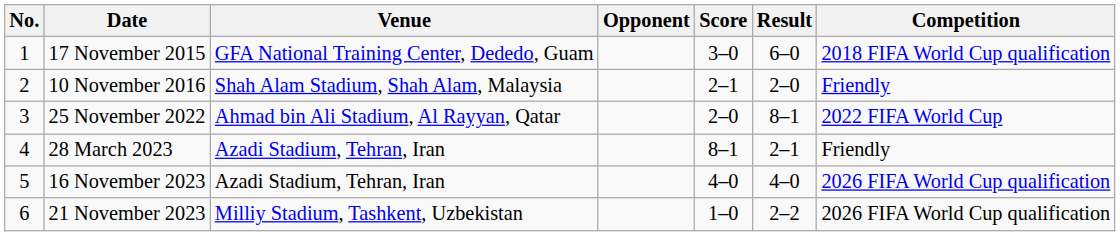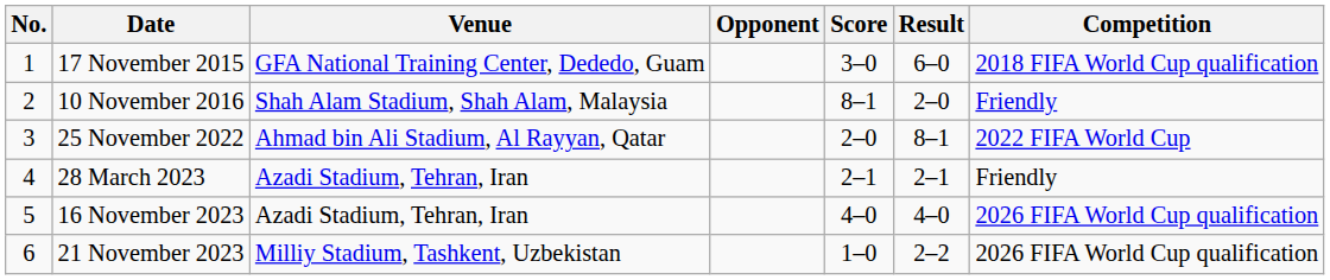10 November 2016 | Score: 2–1 -> 8–1
28 March 2023 | Score: 8–1 -> 2–1
